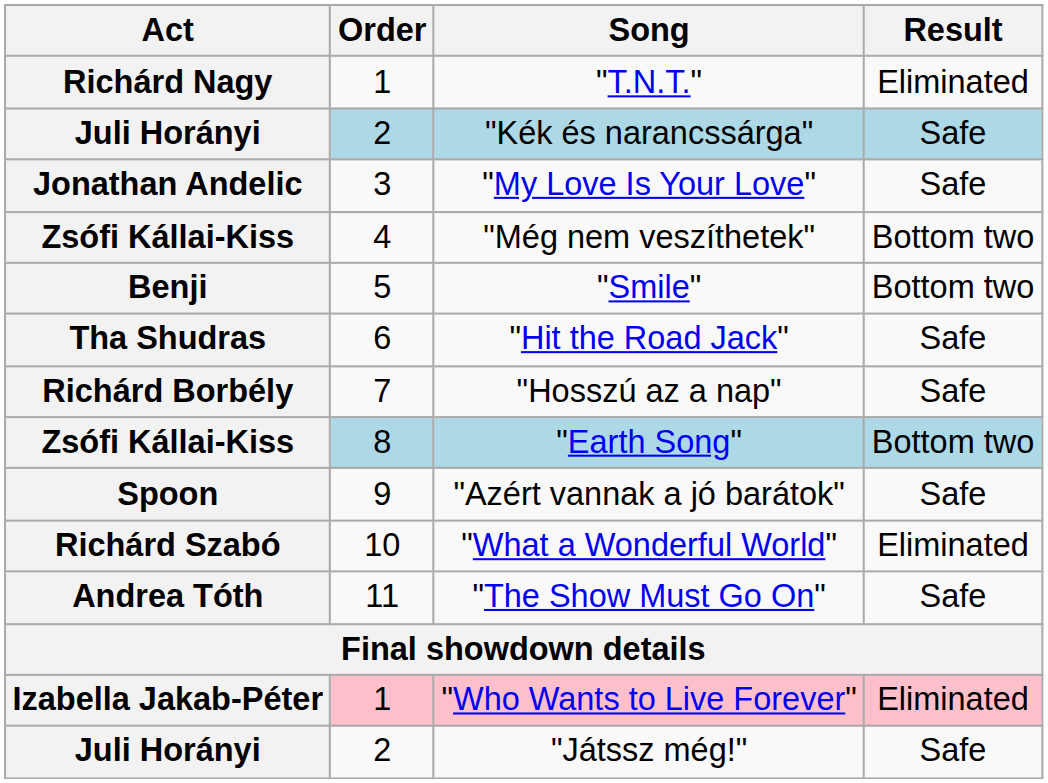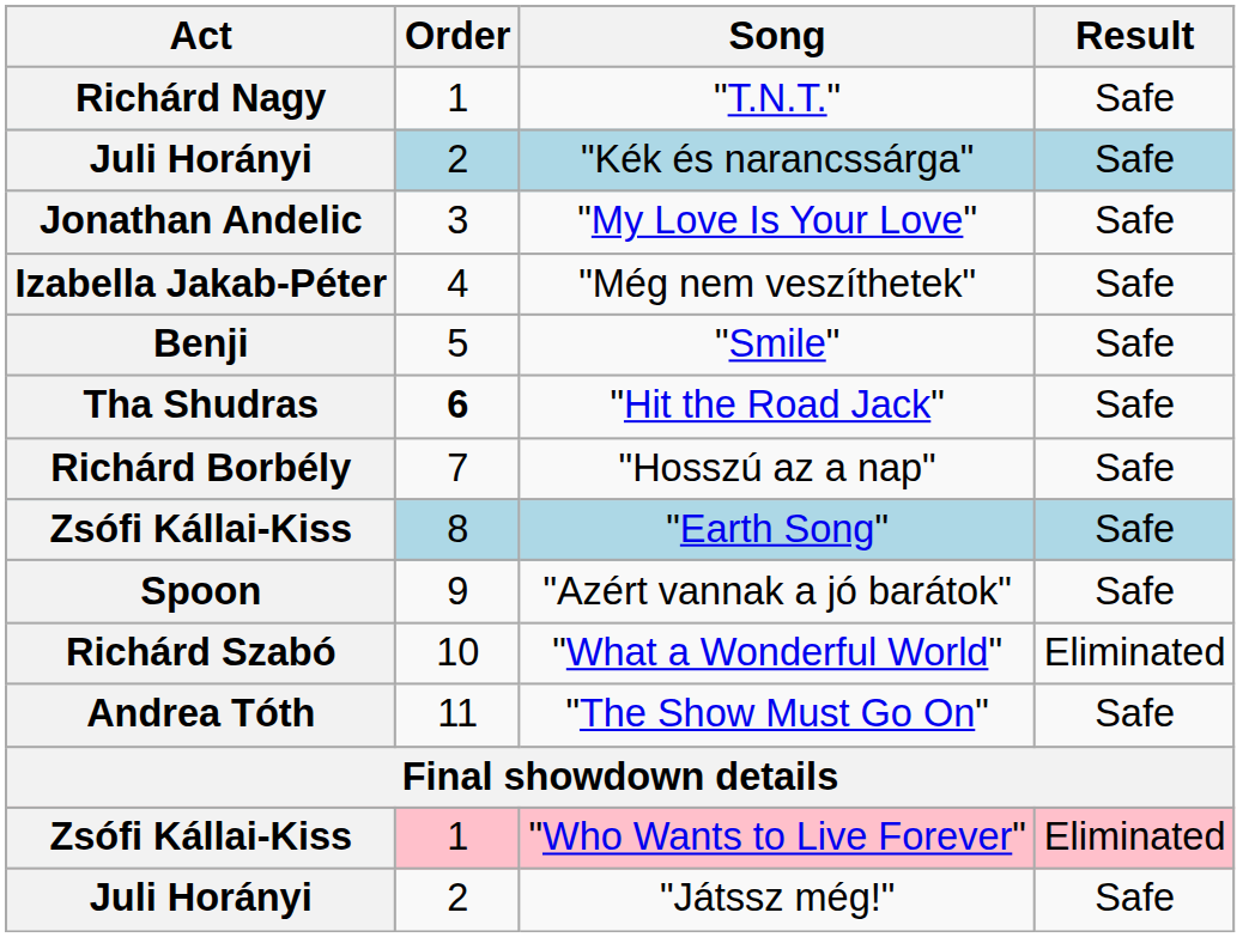"T.N.T." | Result: Eliminated -> Safe
"Még nem veszíthetek" | Act: Zsófi Kállai-Kiss -> Izabella Jakab-Péter
"Még nem veszíthetek" | Result: Bottom two -> Safe
"Smile" | Result: Bottom two -> Safe
"Hit the Road Jack" | Order: normal -> bold
"Earth Song" | Result: Bottom two -> Safe
"Who Wants to Live Forever" | Act: Izabella Jakab-Péter -> Zsófi Kállai-Kiss
